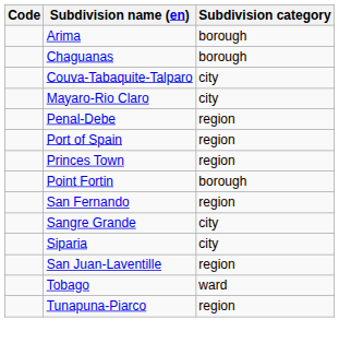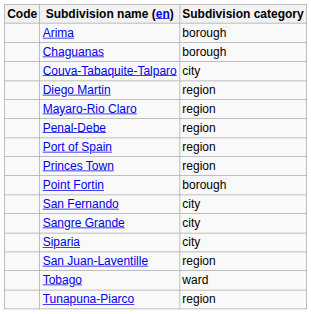+ row: Diego Martin | region
Mayaro-Rio Claro | Subdivision category: city -> region
San Fernando | Subdivision category: region -> city
